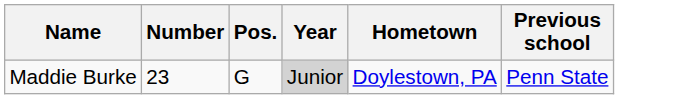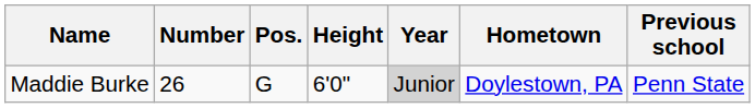+ column: Height | 6'0"
Maddie Burke | Number: 23 -> 26
